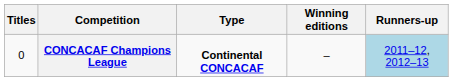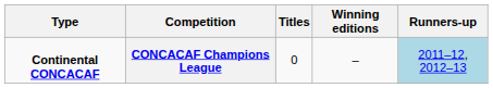columns swapped: Type <-> Titles
